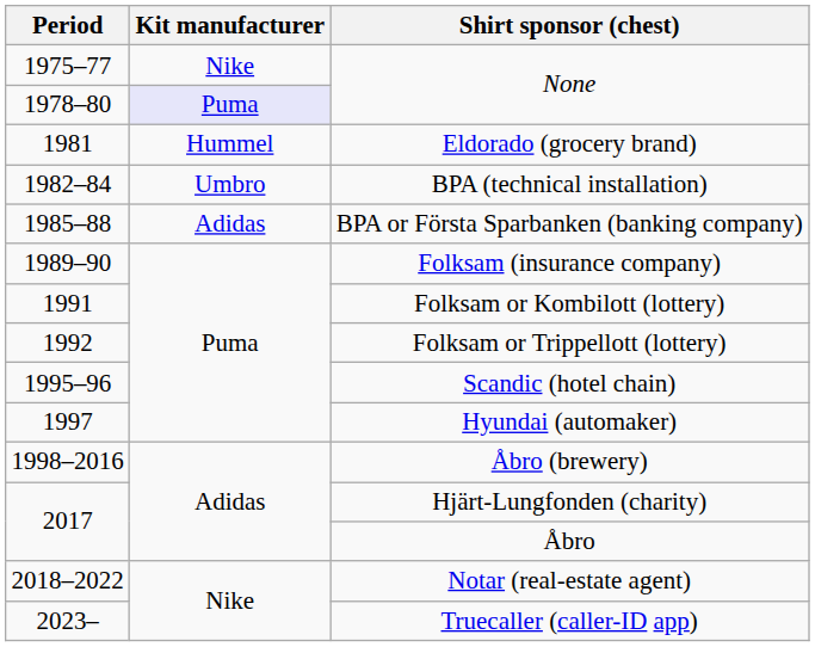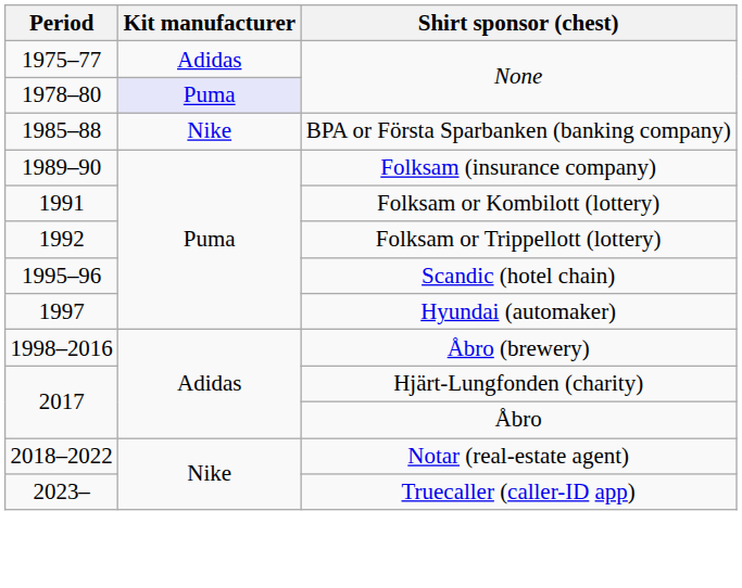1975–77 / None | Kit manufacturer: Nike -> Adidas
- row: 1981 | Hummel | Eldorado (grocery brand)
- row: 1982–84 | Umbro | BPA (technical installation)
BPA or Första Sparbanken (banking company) | Kit manufacturer: Adidas -> Nike
